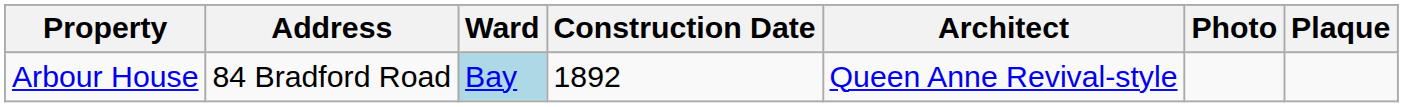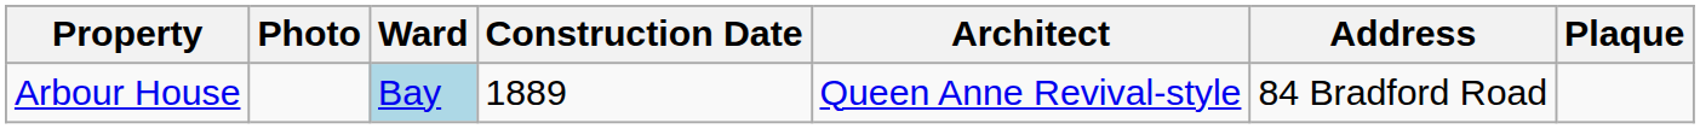columns swapped: Address <-> Photo
Arbour House | Construction Date: 1892 -> 1889
